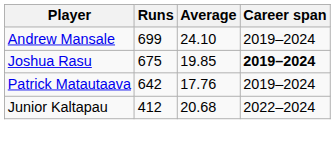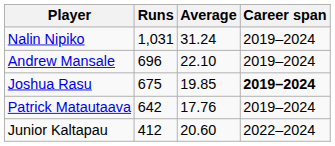+ row: Nalin Nipiko | 1,031 | 31.24 | 2019–2024
Andrew Mansale | Runs: 699 -> 696
Andrew Mansale | Average: 24.10 -> 22.10
Junior Kaltapau | Average: 20.68 -> 20.60
